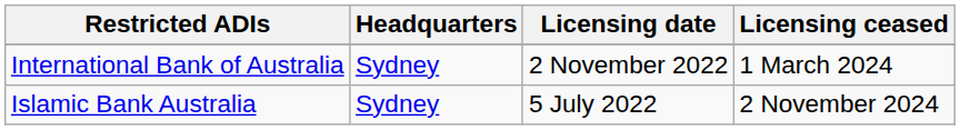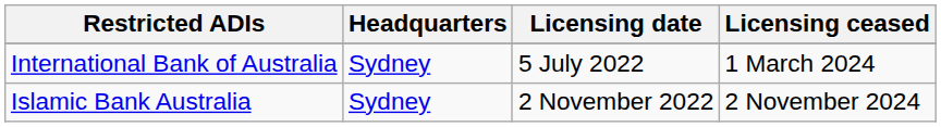International Bank of Australia | Licensing date: 2 November 2022 -> 5 July 2022
Islamic Bank Australia | Licensing date: 5 July 2022 -> 2 November 2022
